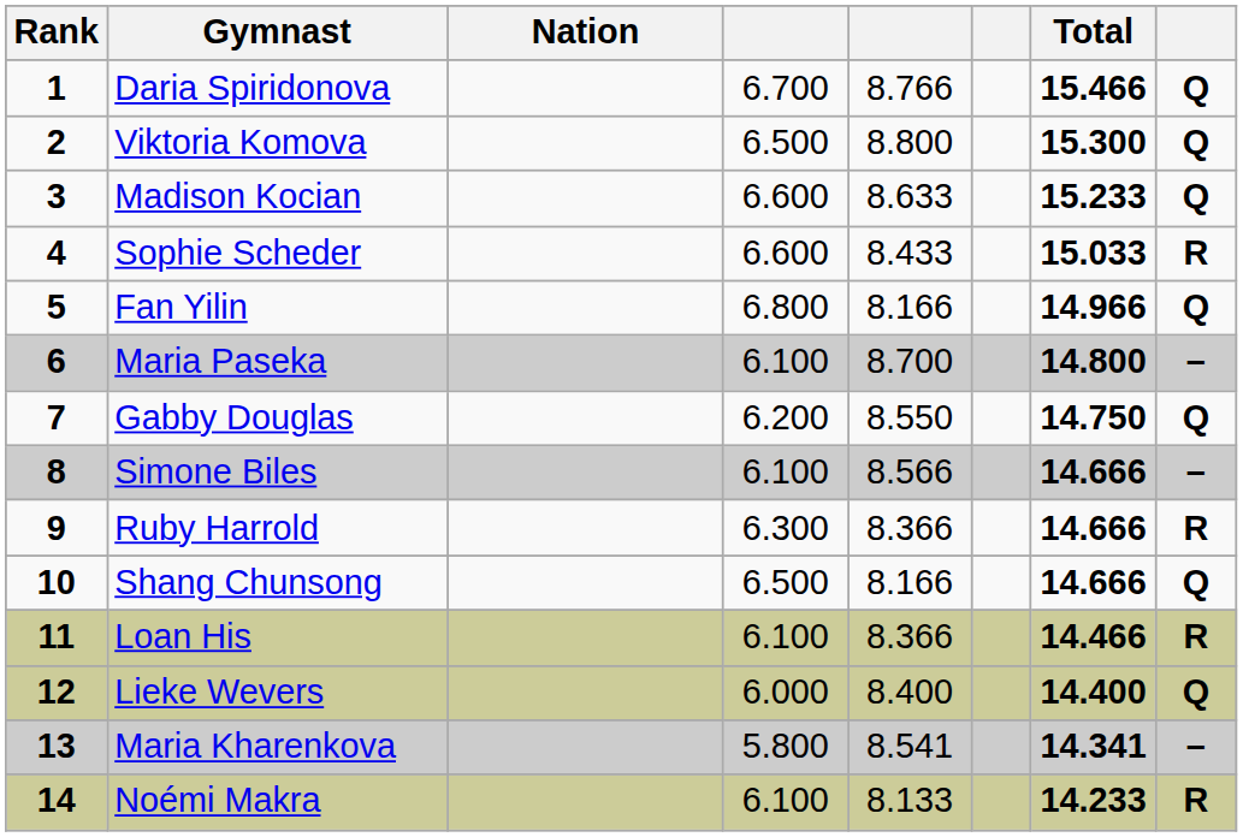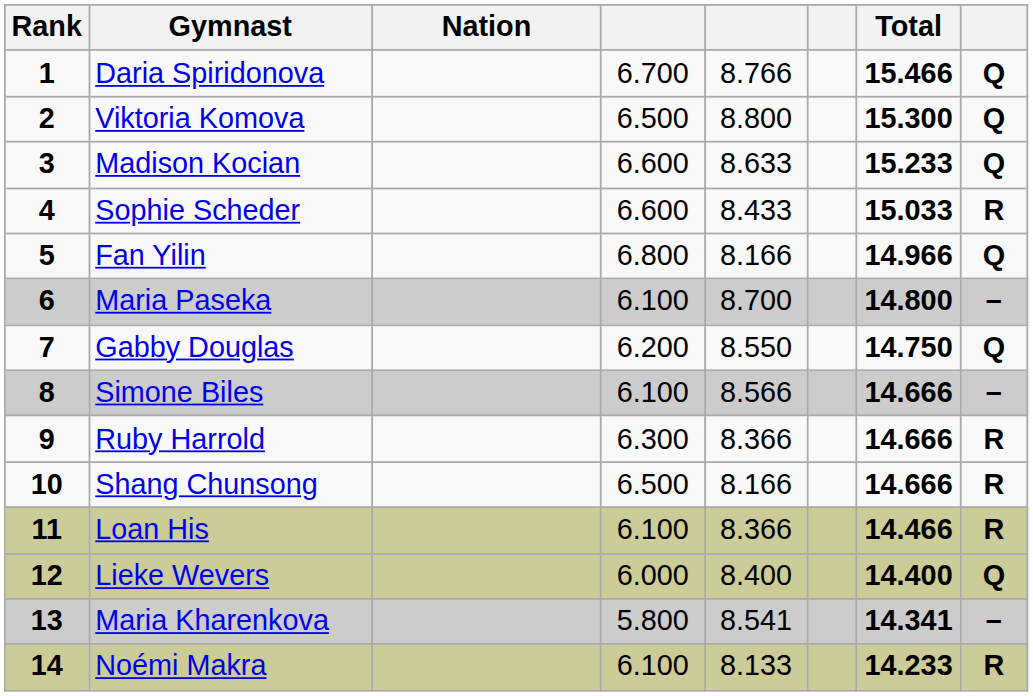Shang Chunsong | column 8: Q -> R
